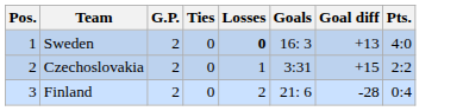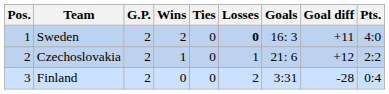+ column: Wins | 2 | 1 | 0
Sweden | Goal diff: +13 -> +11
Czechoslovakia | Goals: 3:31 -> 21: 6
Czechoslovakia | Goal diff: +15 -> +12
Finland | Goals: 21: 6 -> 3:31
